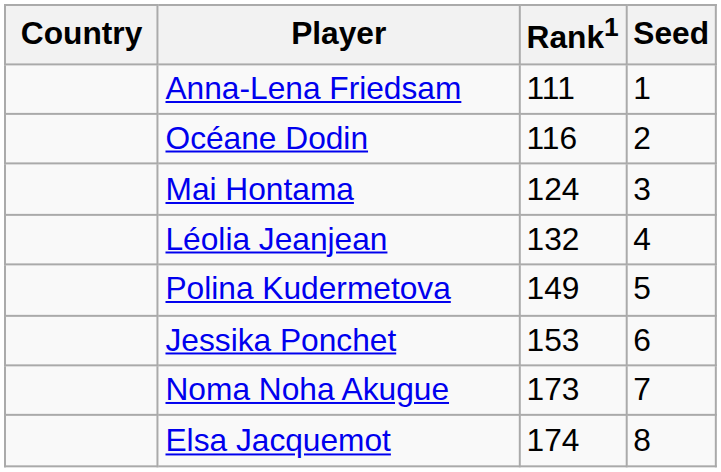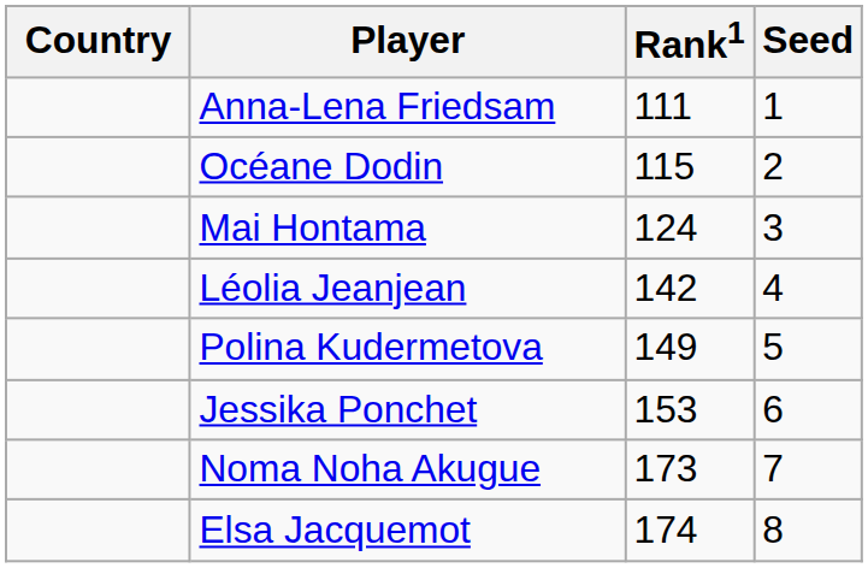Océane Dodin | Rank1: 116 -> 115
Léolia Jeanjean | Rank1: 132 -> 142
